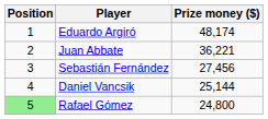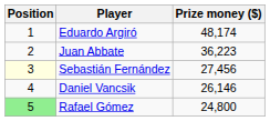Juan Abbate | Prize money ($): 36,221 -> 36,223
Sebastián Fernández | Position: no background -> lightyellow background
Daniel Vancsik | Prize money ($): 25,144 -> 26,146
